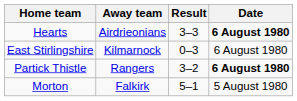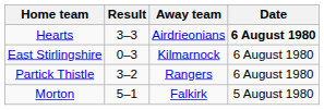columns swapped: Result <-> Away team
Partick Thistle | Date: bold -> normal
